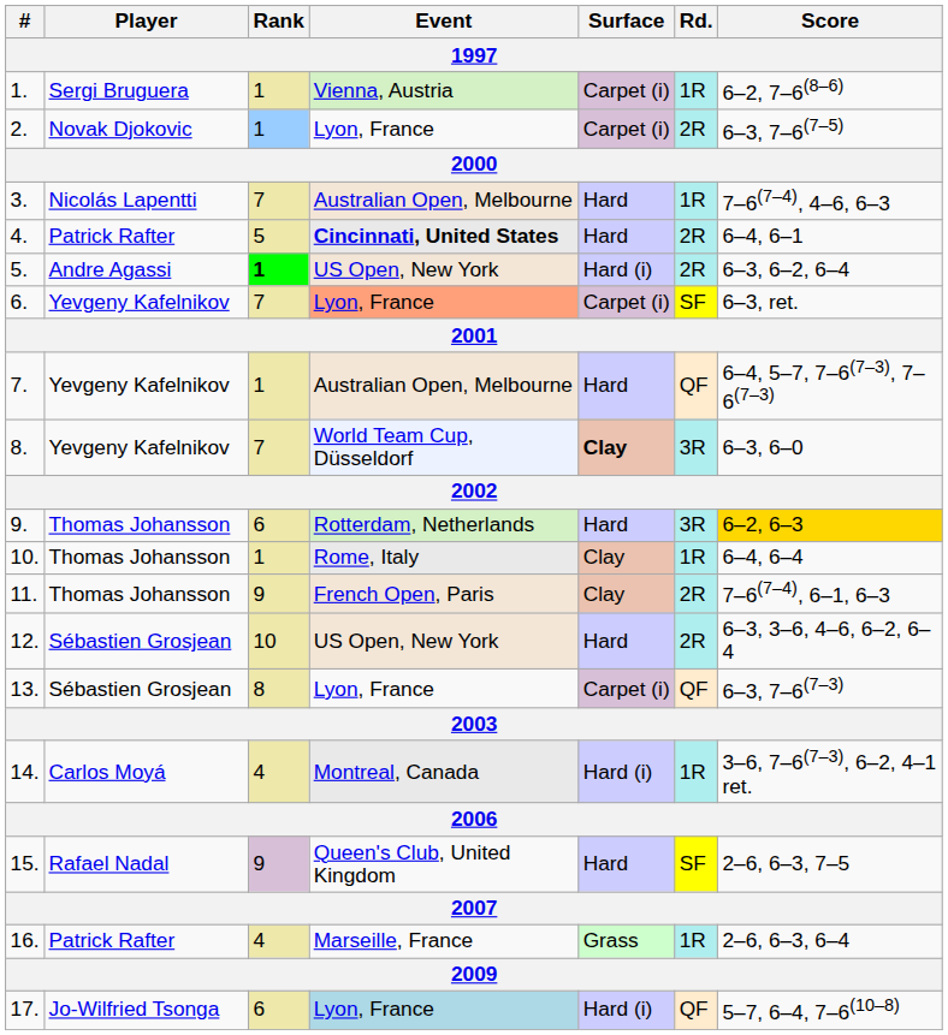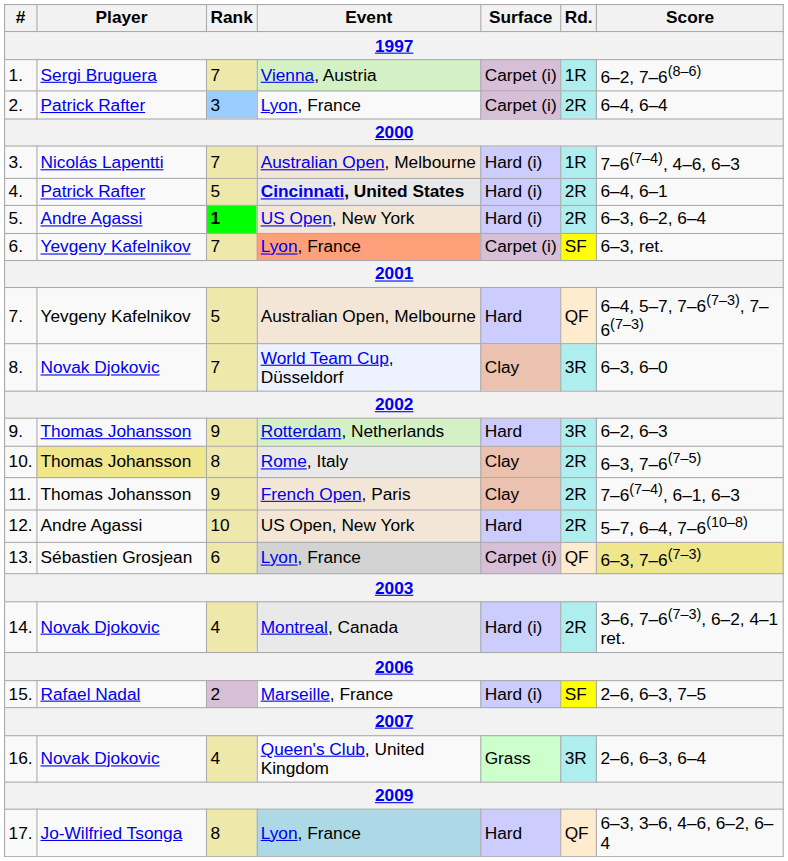1. | Rank: 1 -> 7
2. | Player: Novak Djokovic -> Patrick Rafter
2. | Rank: 1 -> 3
2. | Score: 6–3, 7–6(7–5) -> 6–4, 6–4
3. | Surface: Hard -> Hard (i)
4. | Surface: Hard -> Hard (i)
7. | Rank: 1 -> 5
8. | Player: Yevgeny Kafelnikov -> Novak Djokovic
8. | Surface: bold -> normal
9. | Rank: 6 -> 9
9. | Score: gold background -> no background
10. | Player: no background -> khaki background
10. | Rank: 1 -> 8
10. | Rd.: 1R -> 2R
10. | Score: 6–4, 6–4 -> 6–3, 7–6(7–5)
12. | Player: Sébastien Grosjean -> Andre Agassi
12. | Score: 6–3, 3–6, 4–6, 6–2, 6–4 -> 5–7, 6–4, 7–6(10–8)
13. | Rank: 8 -> 6
13. | Event: no background -> lightgrey background
13. | Score: no background -> khaki background
14. | Player: Carlos Moyá -> Novak Djokovic
14. | Rd.: 1R -> 2R
15. | Rank: 9 -> 2
15. | Event: Queen's Club, United Kingdom -> Marseille, France
15. | Surface: Hard -> Hard (i)
16. | Player: Patrick Rafter -> Novak Djokovic
16. | Event: Marseille, France -> Queen's Club, United Kingdom
16. | Rd.: 1R -> 3R
17. | Rank: 6 -> 8
17. | Surface: Hard (i) -> Hard
17. | Score: 5–7, 6–4, 7–6(10–8) -> 6–3, 3–6, 4–6, 6–2, 6–4
